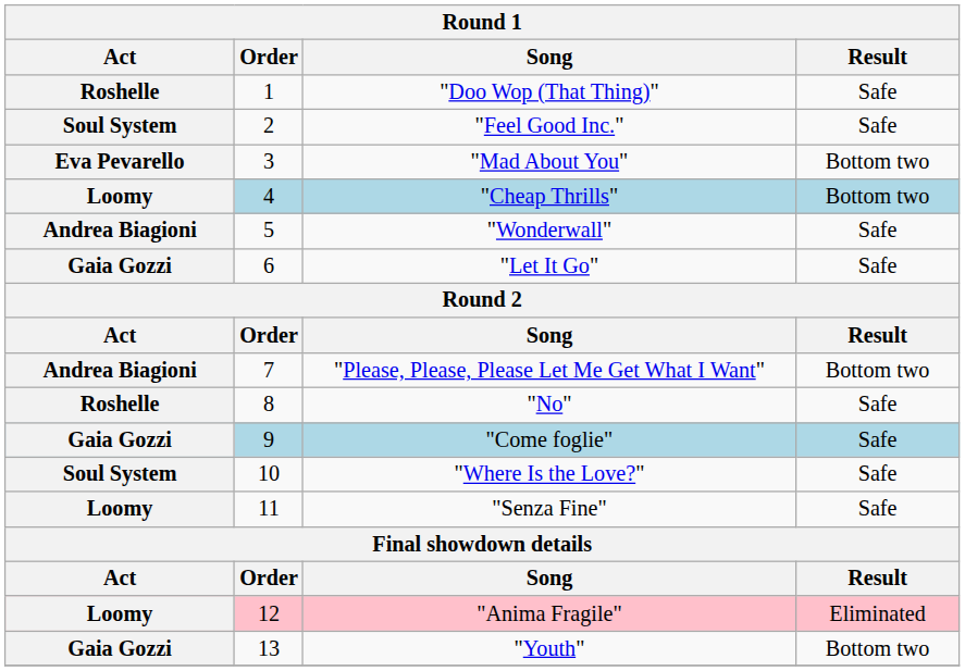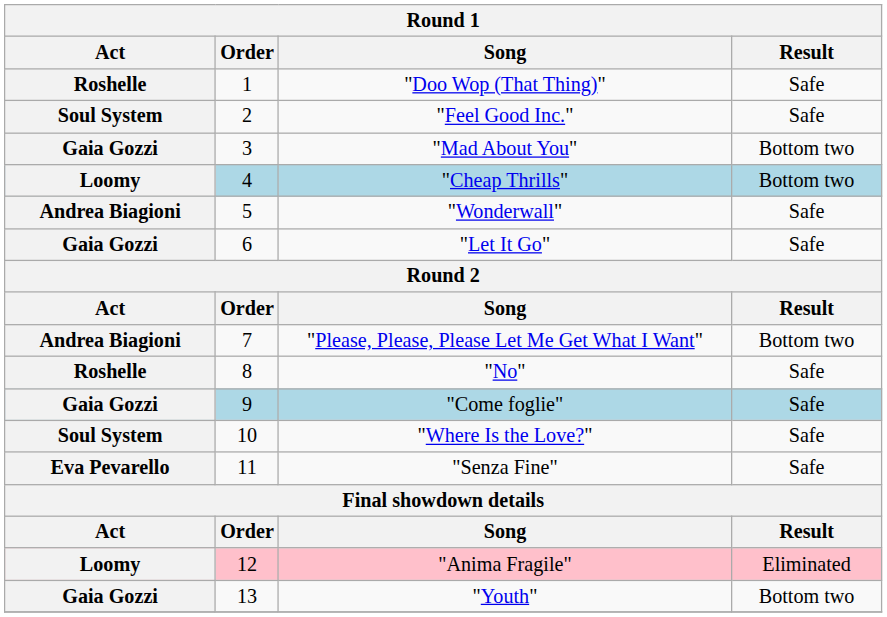"Mad About You" | Act: Eva Pevarello -> Gaia Gozzi
"Senza Fine" | Act: Loomy -> Eva Pevarello
